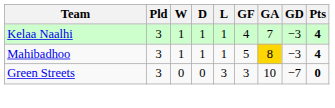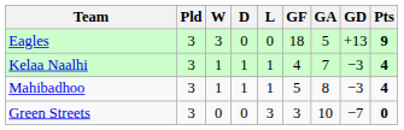+ row: Eagles | 3 | 3 | 0 | 0 | 18 | 5 | +13 | 9
Mahibadhoo | GA: gold background -> no background
